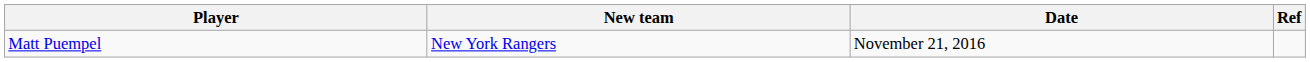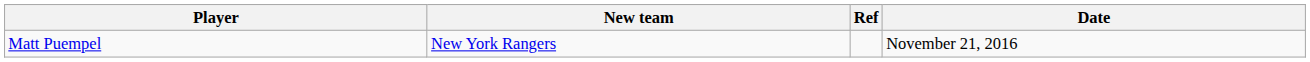columns swapped: Date <-> Ref
